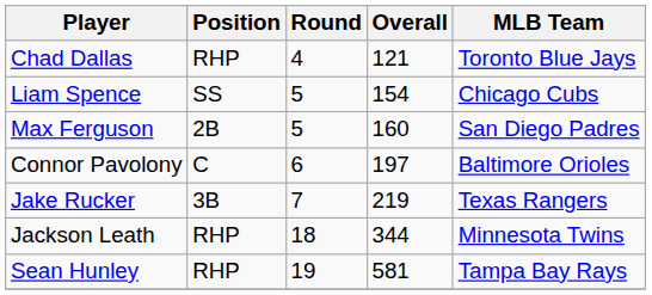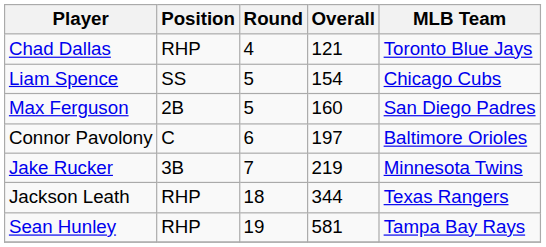Jake Rucker | MLB Team: Texas Rangers -> Minnesota Twins
Jackson Leath | MLB Team: Minnesota Twins -> Texas Rangers
